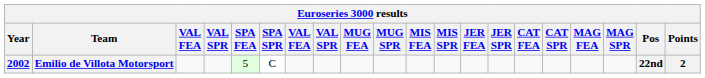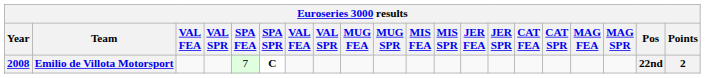Emilio de Villota Motorsport | Year: 2002 -> 2008
Emilio de Villota Motorsport | SPA FEA: 5 -> 7
Emilio de Villota Motorsport | SPA SPR: normal -> bold
